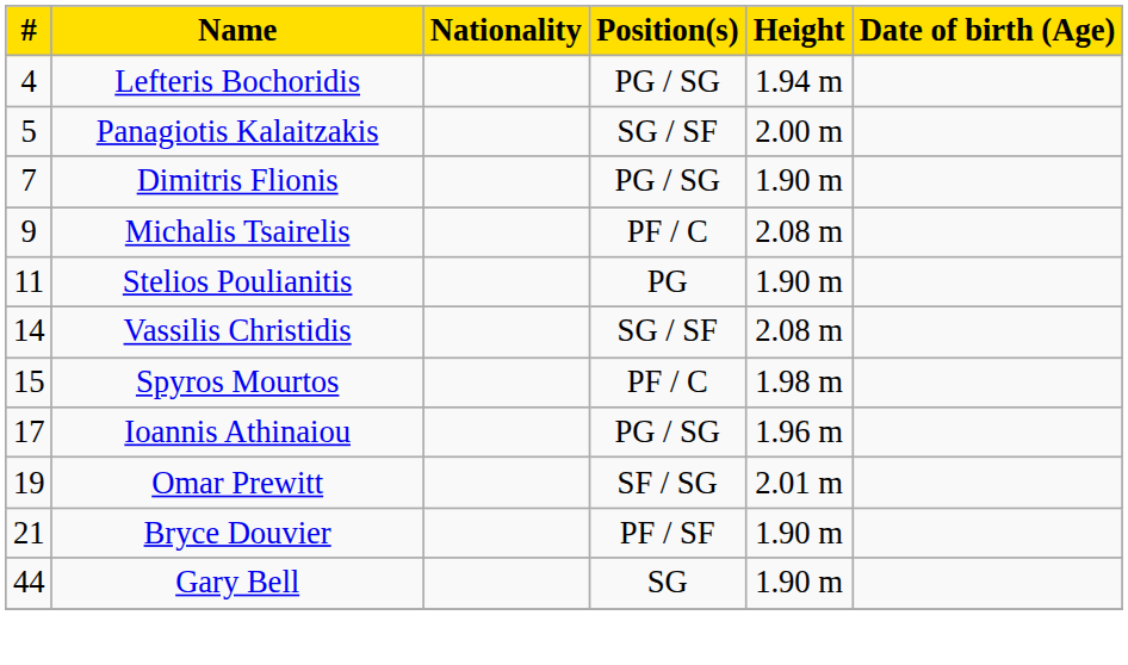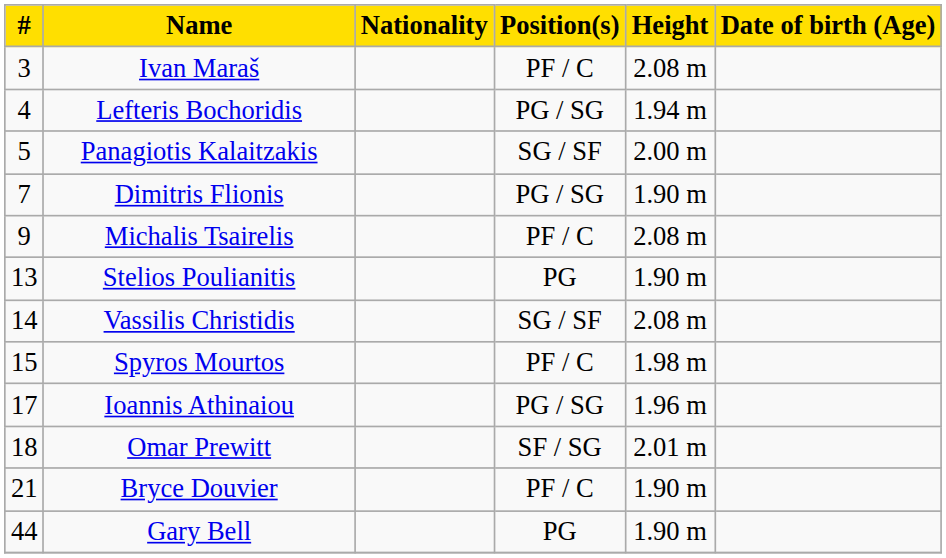+ row: 3 | Ivan Maraš | PF / C | 2.08 m
Stelios Poulianitis | #: 11 -> 13
Omar Prewitt | #: 19 -> 18
Bryce Douvier | Position(s): PF / SF -> PF / C
Gary Bell | Position(s): SG -> PG
